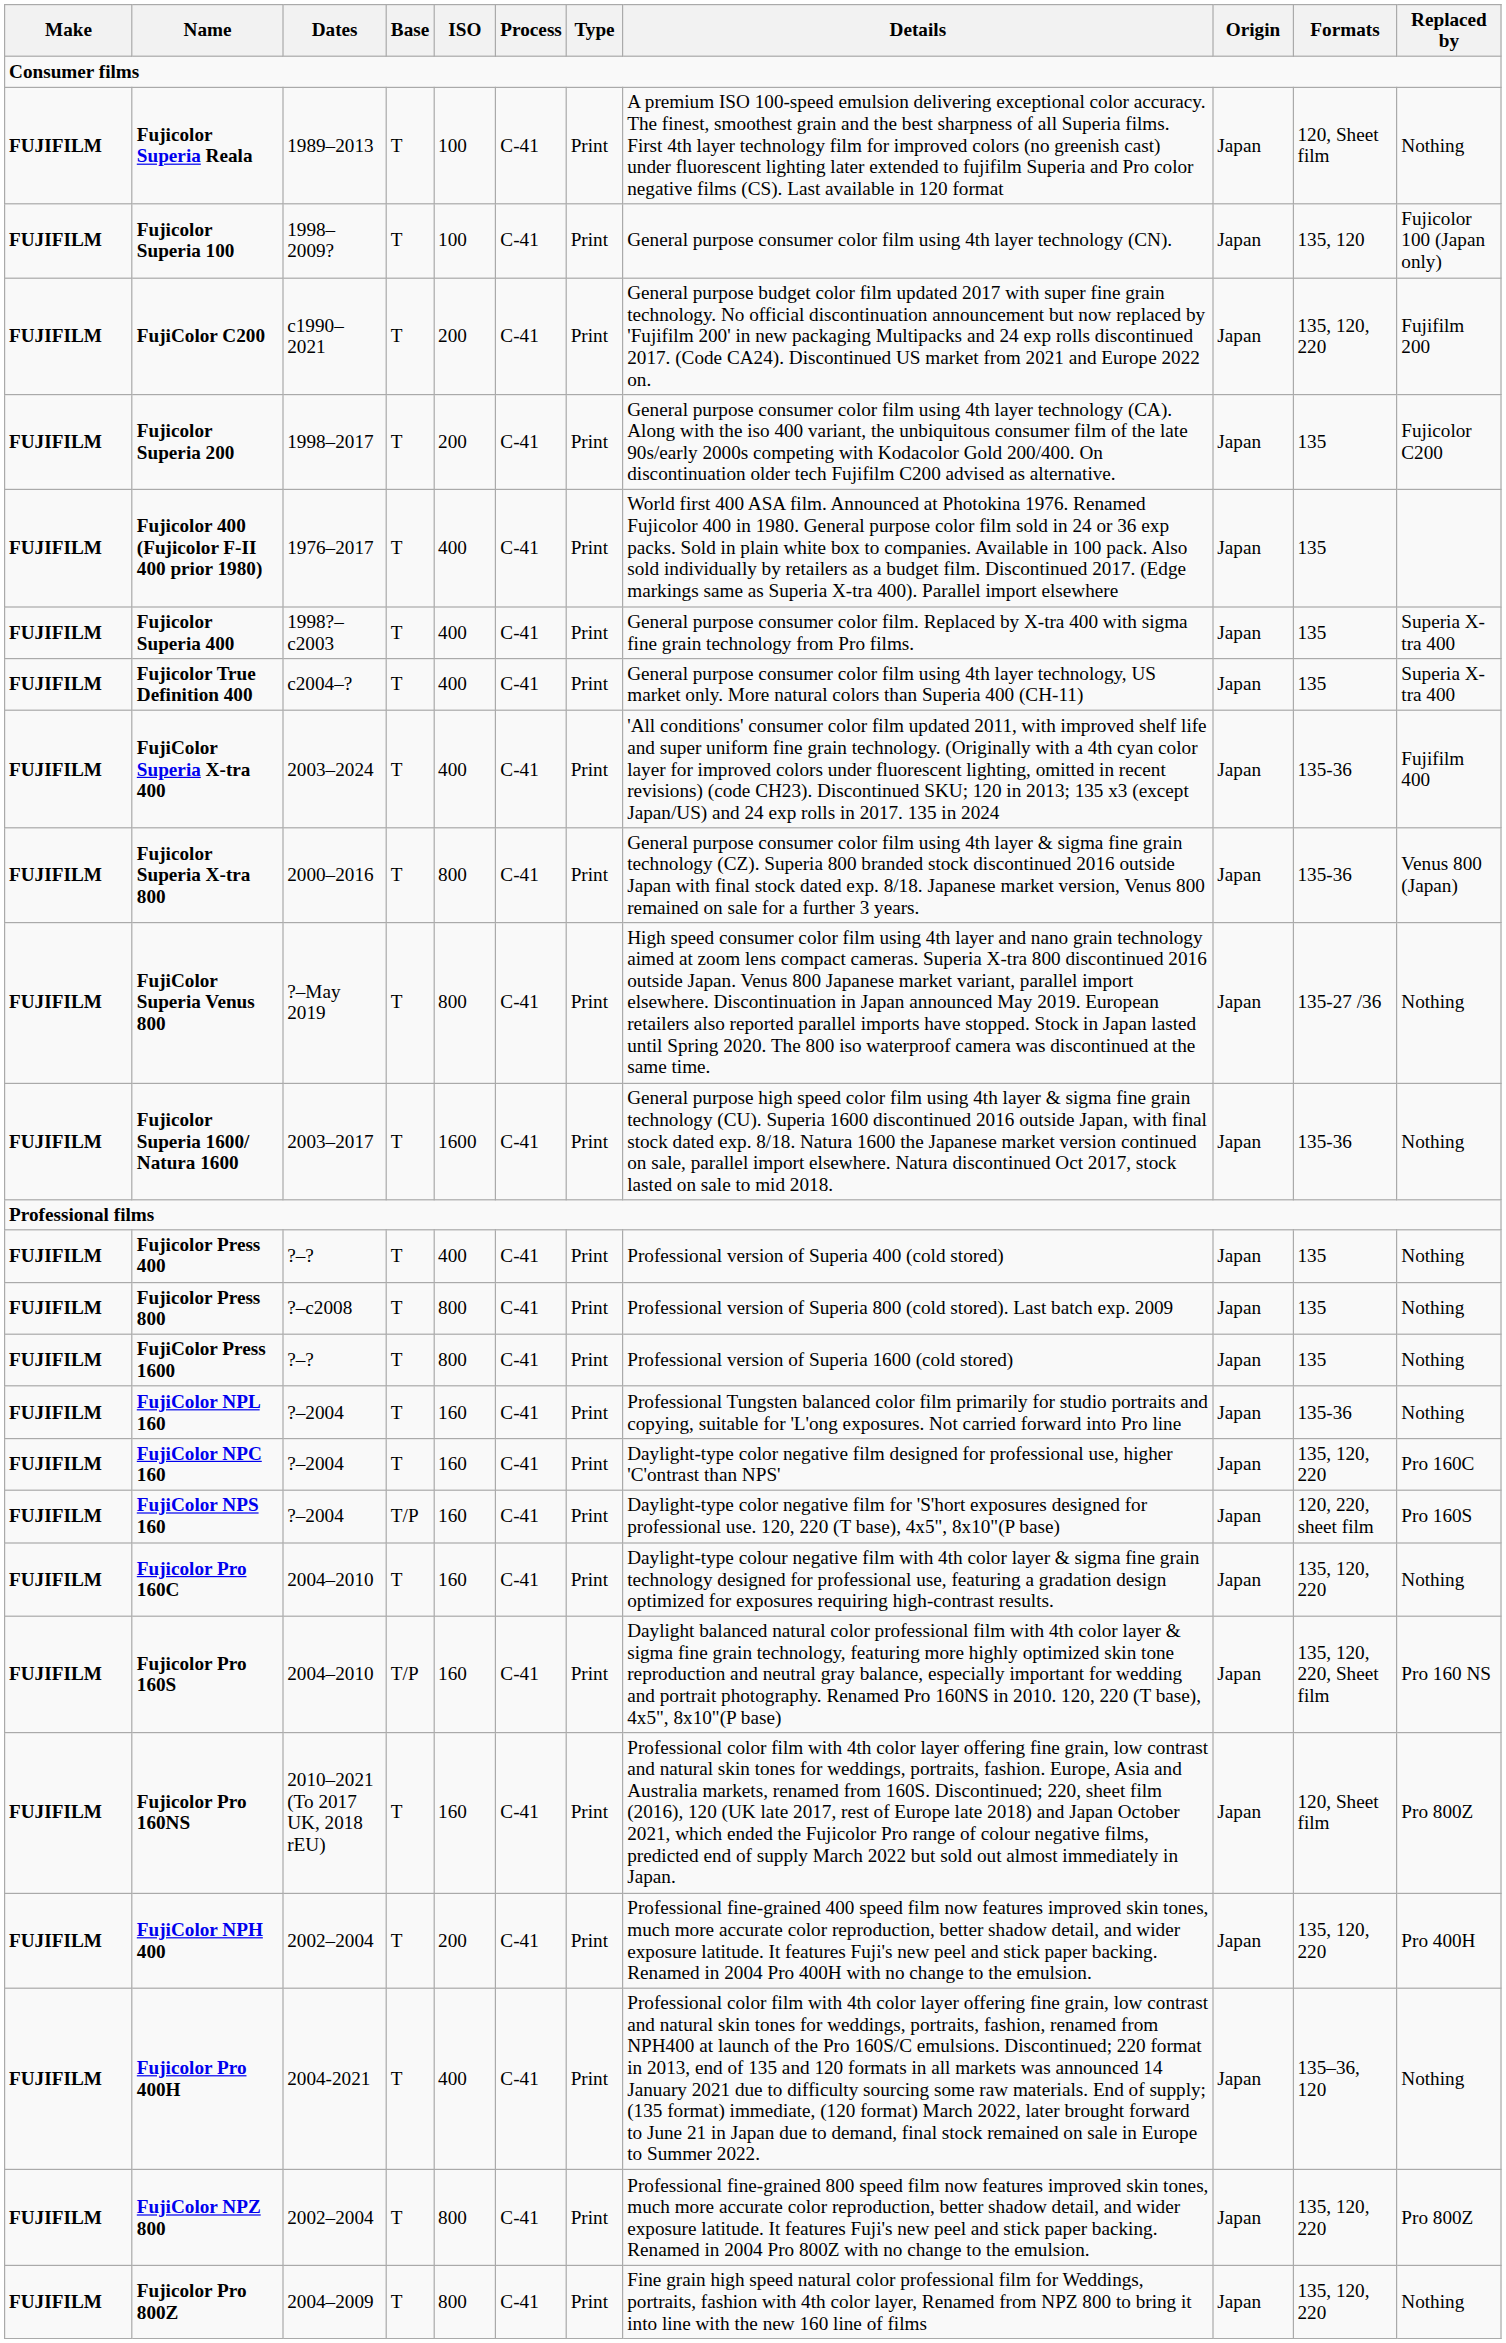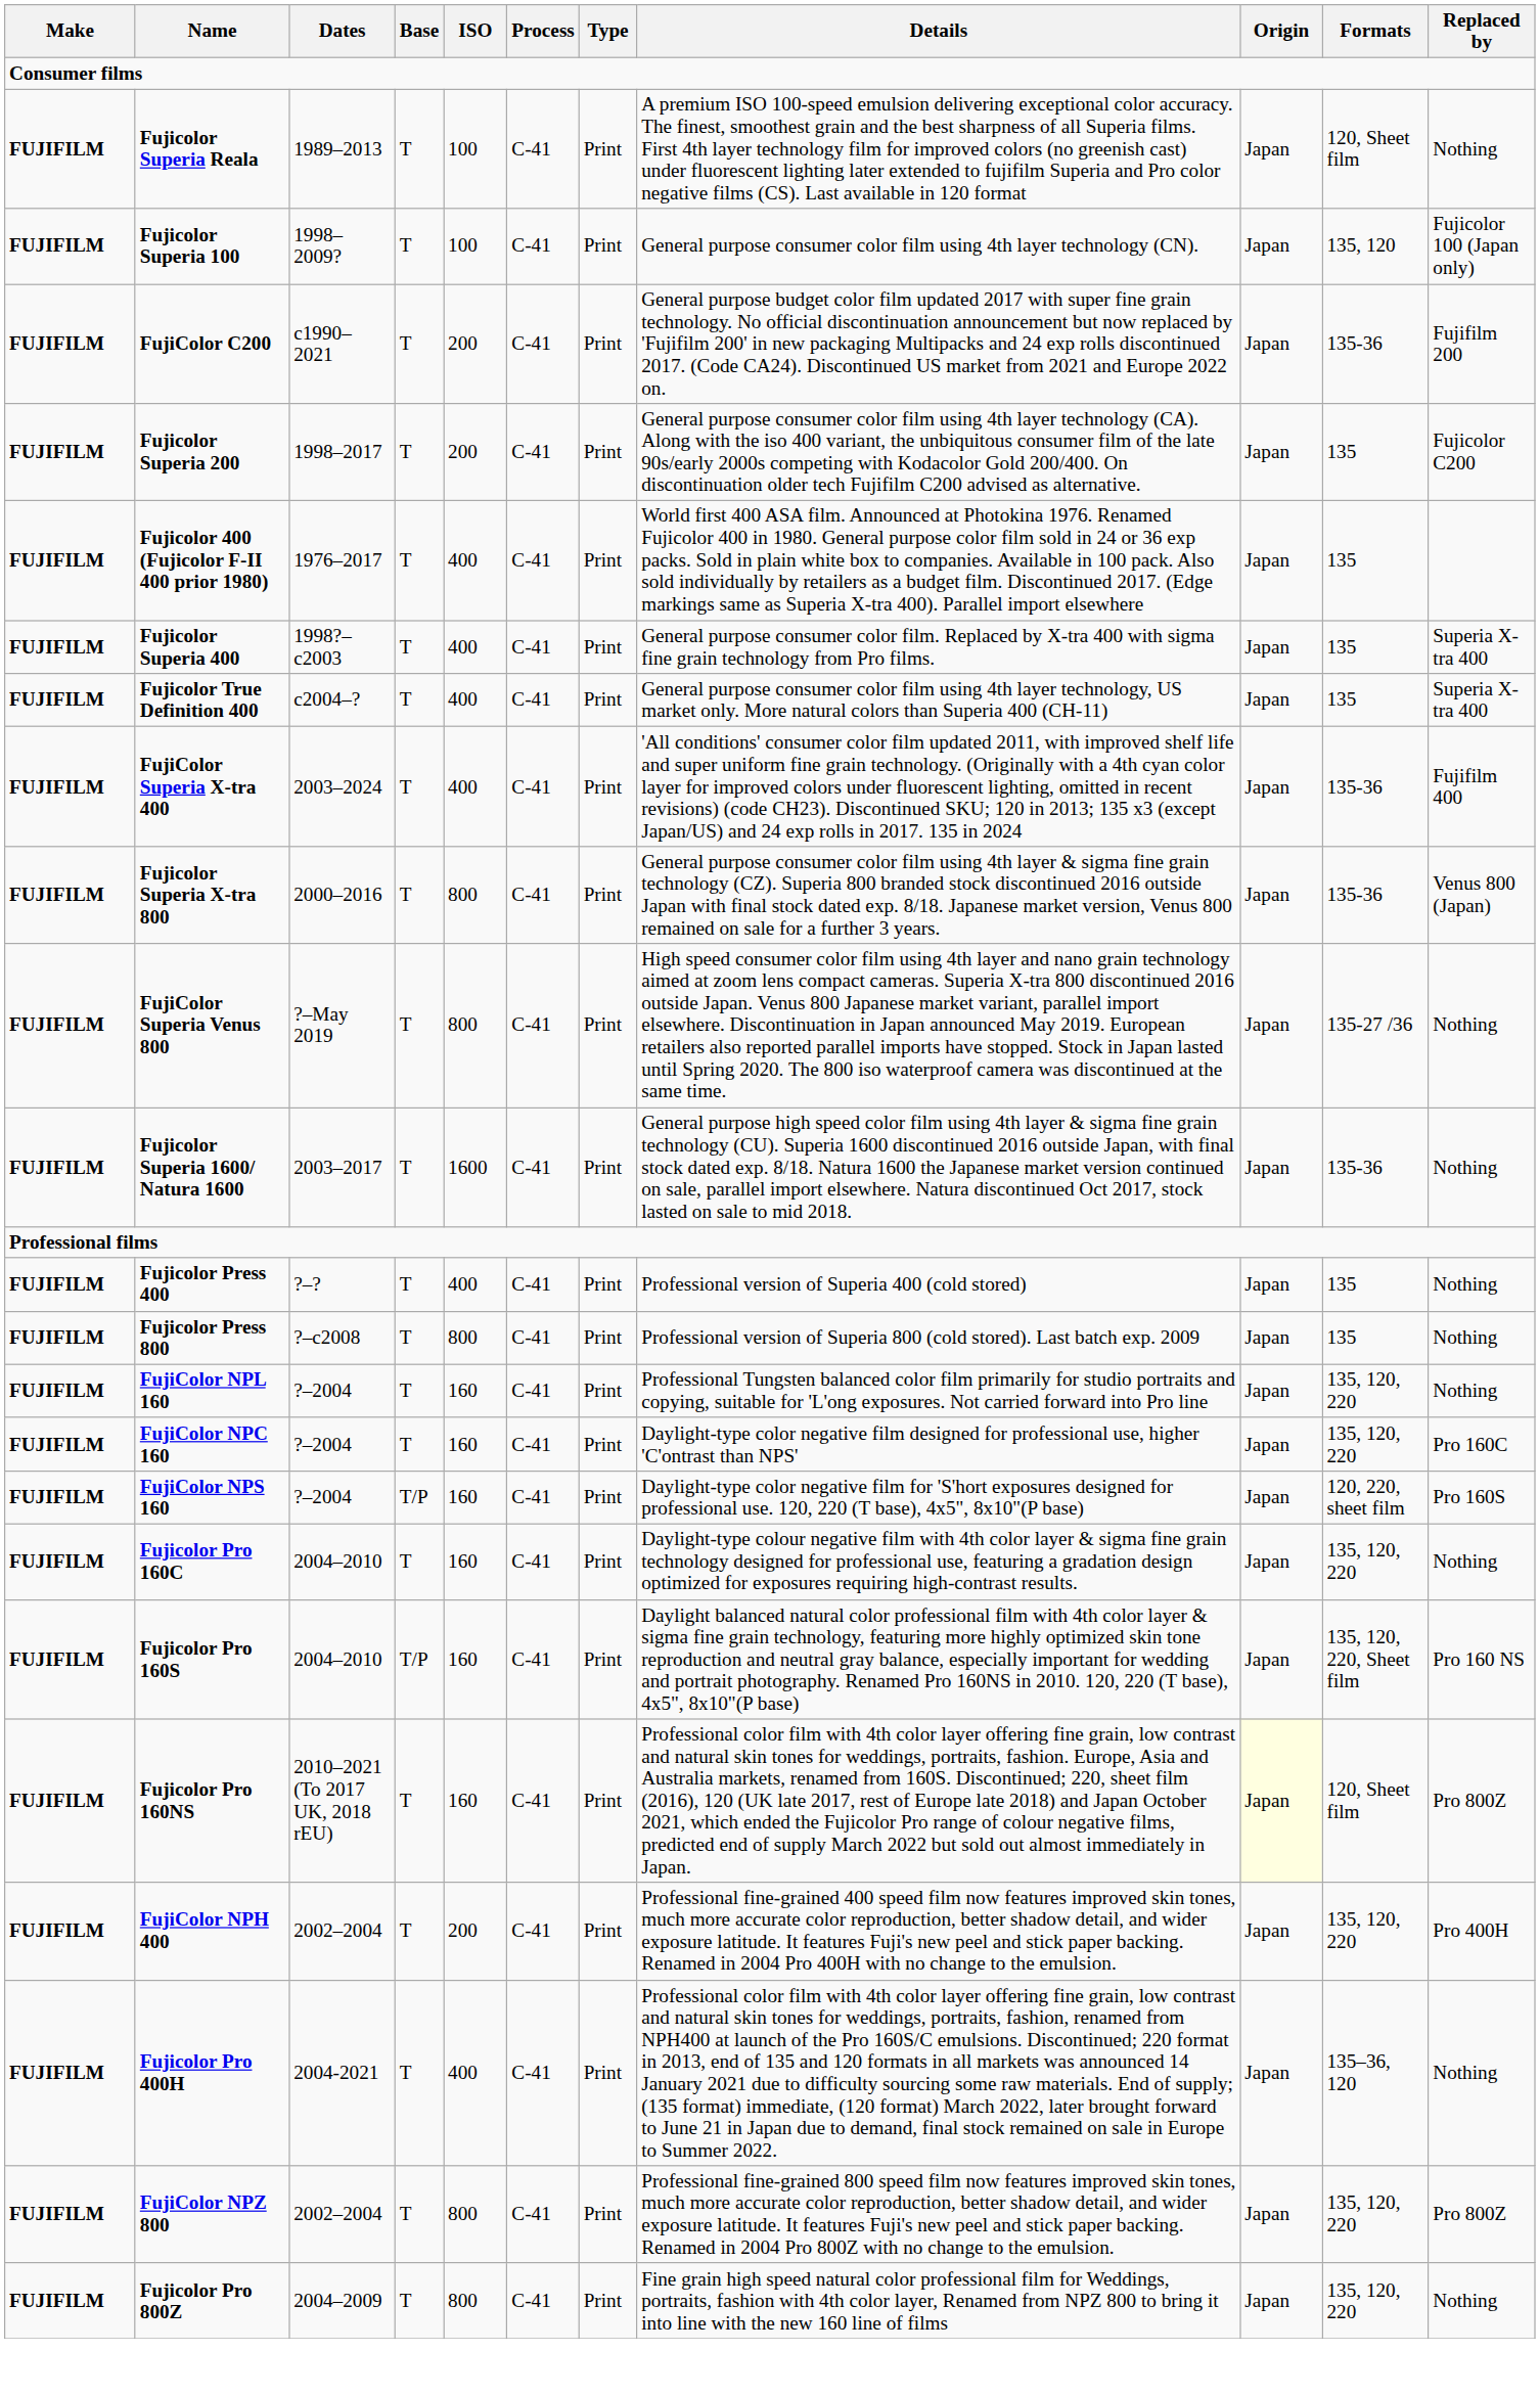FujiColor C200 | Formats: 135, 120, 220 -> 135-36
- row: FUJIFILM | FujiColor Press 1600 | ?–? | T | 800 | C-41 | Print | Professional version of Superia 1600 (cold stored) | Japan | 135 | Nothing
FujiColor NPL 160 | Formats: 135-36 -> 135, 120, 220
Fujicolor Pro 160NS | Origin: no background -> lightyellow background
